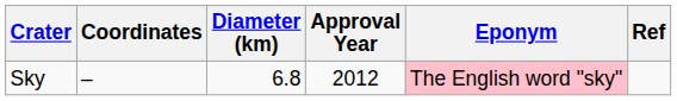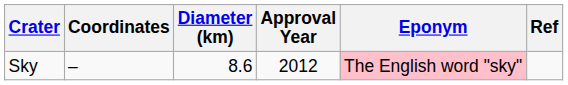Sky | Diameter (km): 6.8 -> 8.6
